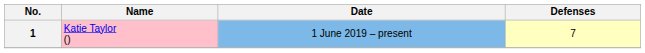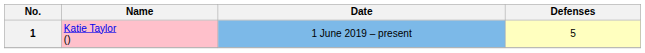1 | Defenses: 7 -> 5
